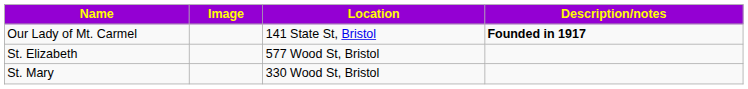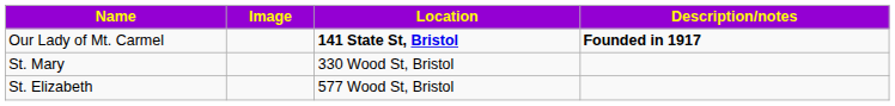Our Lady of Mt. Carmel | Location: normal -> bold
rows swapped: St. Elizabeth <-> St. Mary
